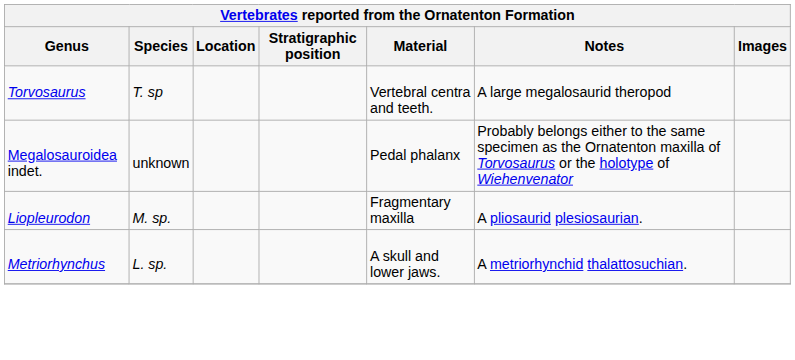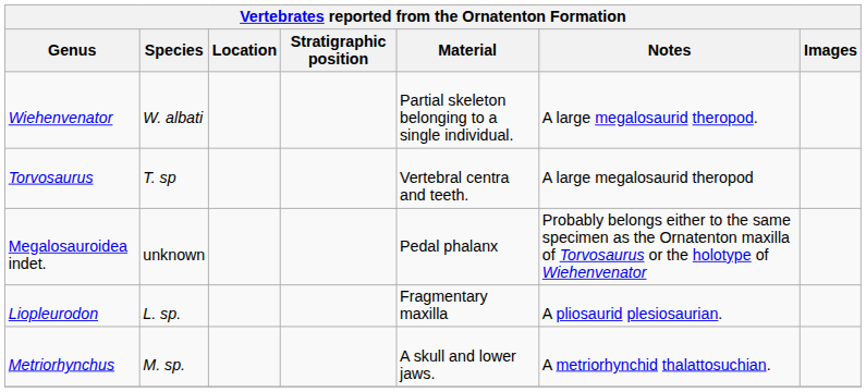+ row: Wiehenvenator | W. albati | Partial skeleton belonging to a single individual. | A large megalosaurid theropod.
Liopleurodon | Species: M. sp. -> L. sp.
Metriorhynchus | Species: L. sp. -> M. sp.
